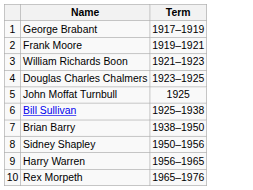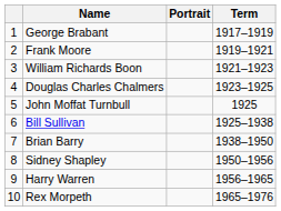+ column: Portrait
